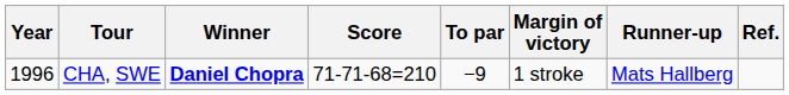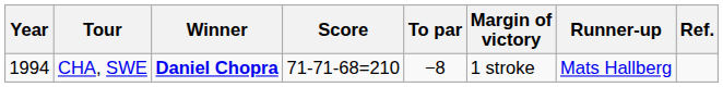CHA, SWE | Year: 1996 -> 1994
CHA, SWE | To par: −9 -> −8
